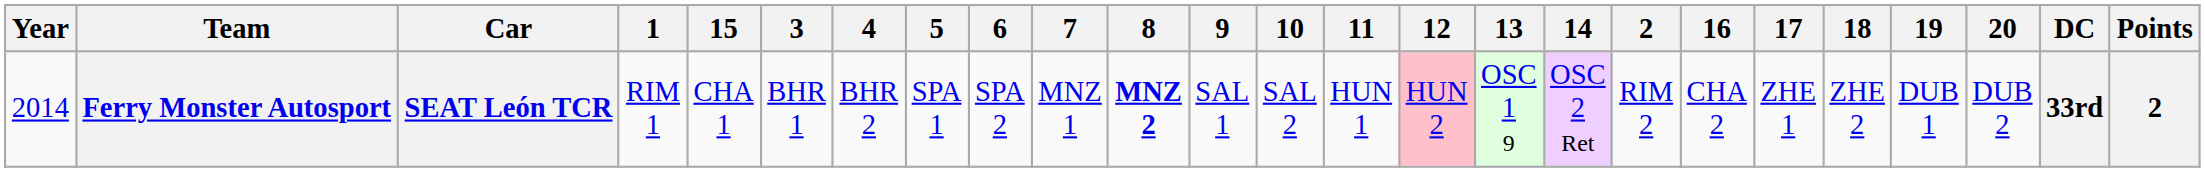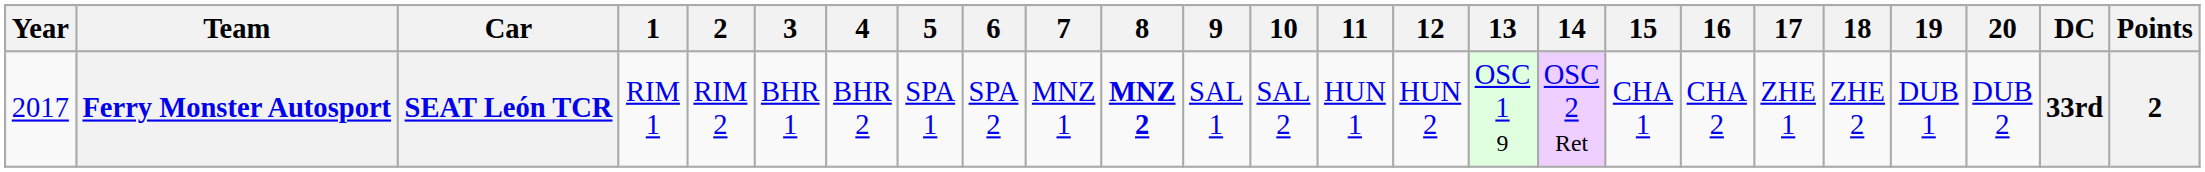columns swapped: 2 <-> 15
Ferry Monster Autosport | Year: 2014 -> 2017
Ferry Monster Autosport | 12: pink background -> no background
